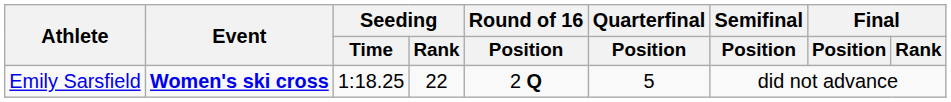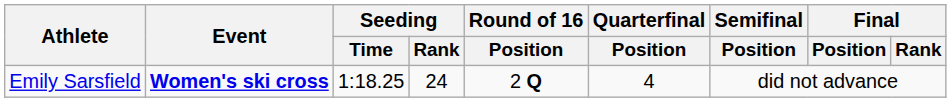Emily Sarsfield | Seeding / Rank: 22 -> 24
Emily Sarsfield | Quarterfinal / Position: 5 -> 4
